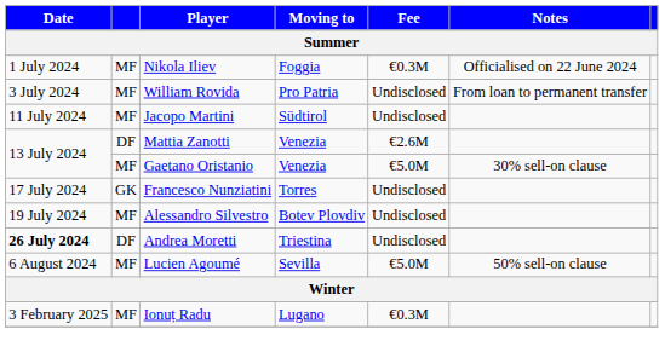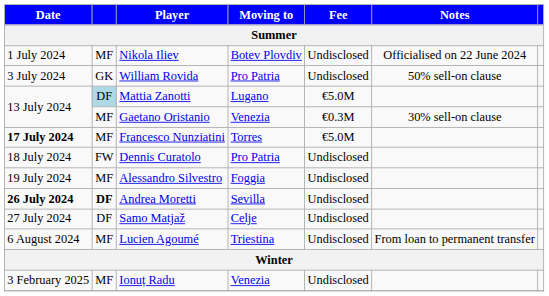Nikola Iliev | Moving to: Foggia -> Botev Plovdiv
Nikola Iliev | Fee: €0.3M -> Undisclosed
William Rovida | column 2: MF -> GK
William Rovida | Notes: From loan to permanent transfer -> 50% sell-on clause
- row: 11 July 2024 | MF | Jacopo Martini | Südtirol | Undisclosed
Mattia Zanotti | column 2: no background -> lightblue background
Mattia Zanotti | Moving to: Venezia -> Lugano
Mattia Zanotti | Fee: €2.6M -> €5.0M
Gaetano Oristanio | Fee: €5.0M -> €0.3M
Francesco Nunziatini | Date: normal -> bold
Francesco Nunziatini | column 2: GK -> MF
Francesco Nunziatini | Fee: Undisclosed -> €5.0M
+ row: 18 July 2024 | FW | Dennis Curatolo | Pro Patria | Undisclosed
Alessandro Silvestro | Moving to: Botev Plovdiv -> Foggia
Andrea Moretti | column 2: normal -> bold
Andrea Moretti | Moving to: Triestina -> Sevilla
+ row: 27 July 2024 | DF | Samo Matjaž | Celje | Undisclosed
Lucien Agoumé | Moving to: Sevilla -> Triestina
Lucien Agoumé | Fee: €5.0M -> Undisclosed
Lucien Agoumé | Notes: 50% sell-on clause -> From loan to permanent transfer
Ionuț Radu | Moving to: Lugano -> Venezia
Ionuț Radu | Fee: €0.3M -> Undisclosed
